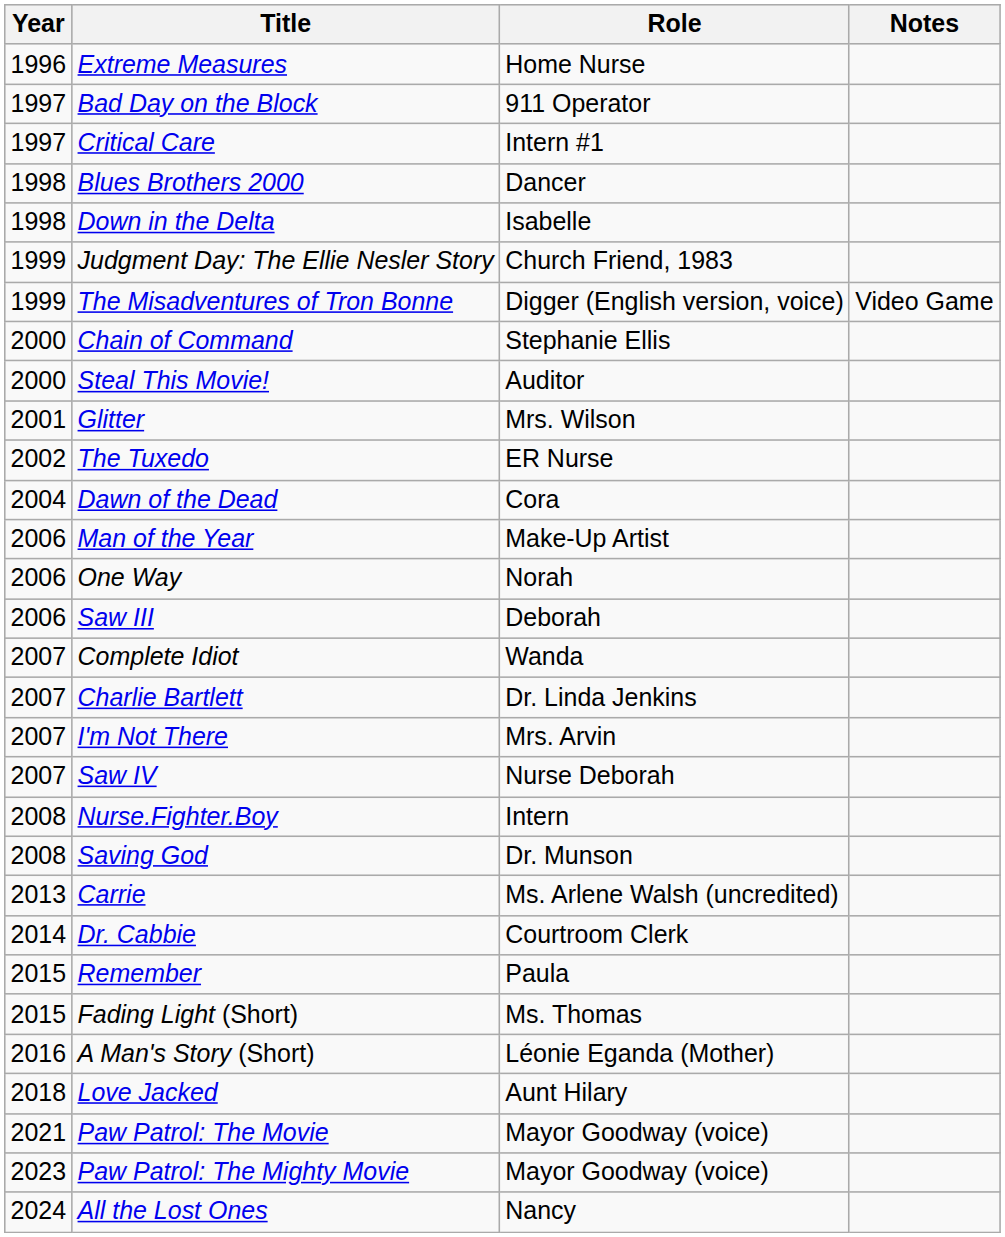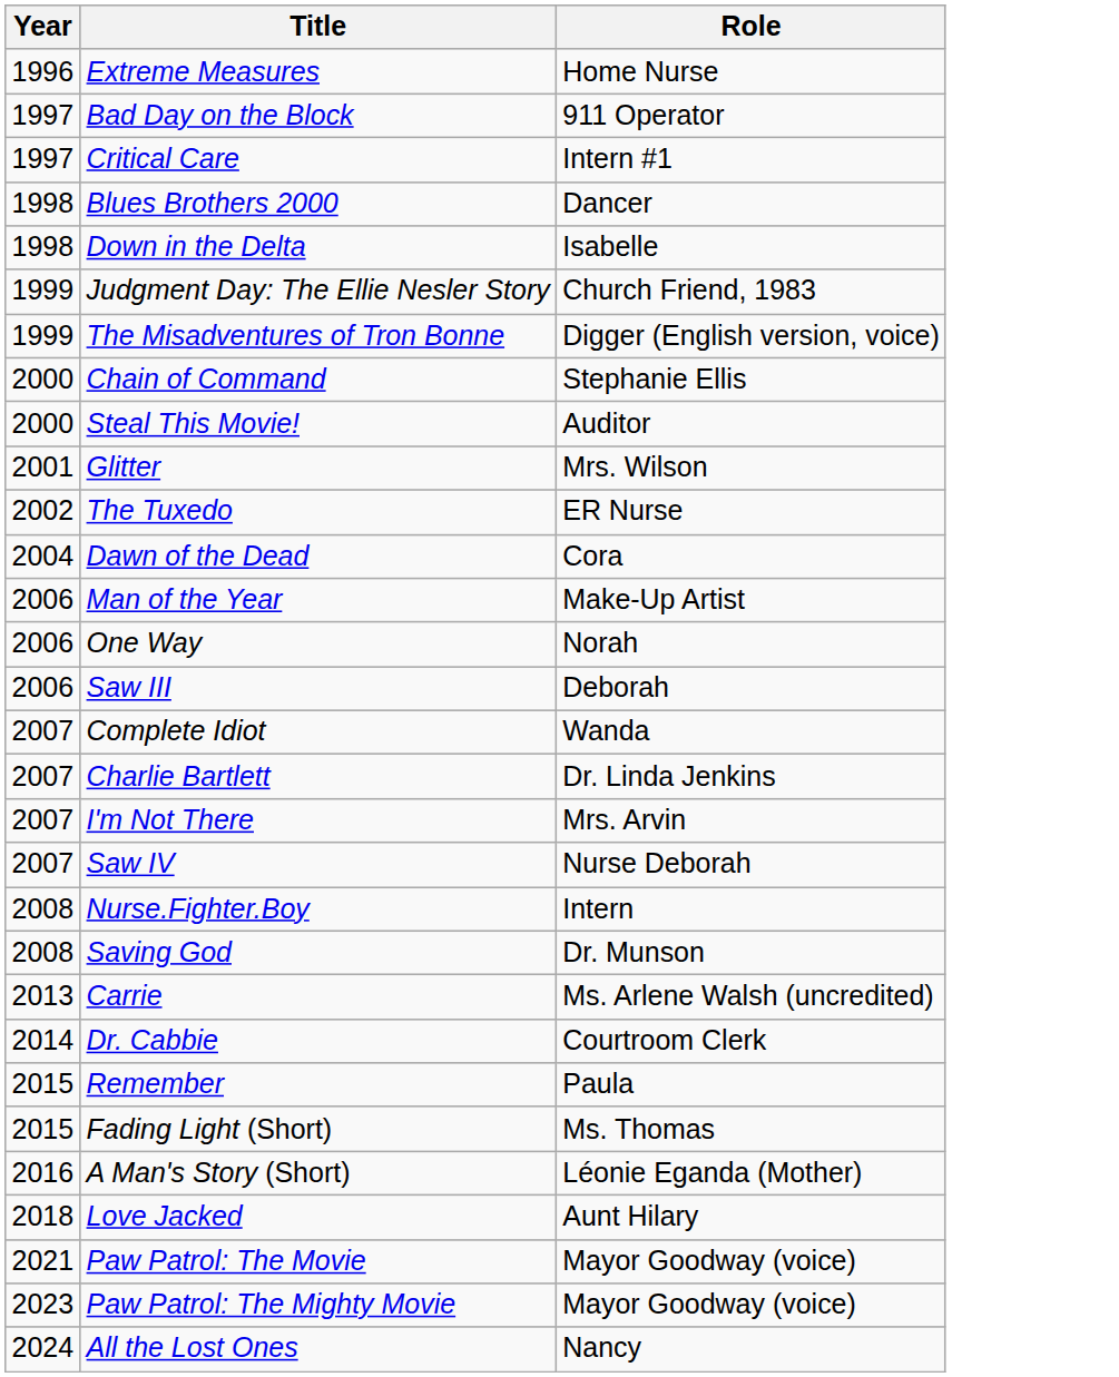- column: Notes | Video Game
